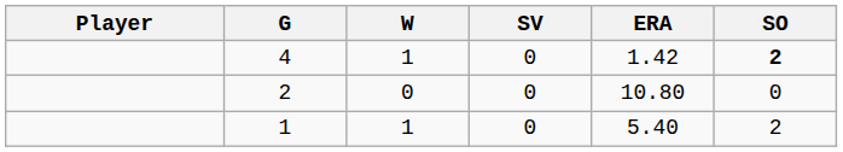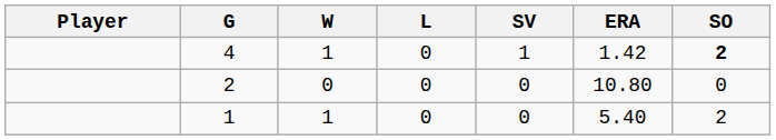+ column: L | 0 | 0 | 0
4 | SV: 0 -> 1
